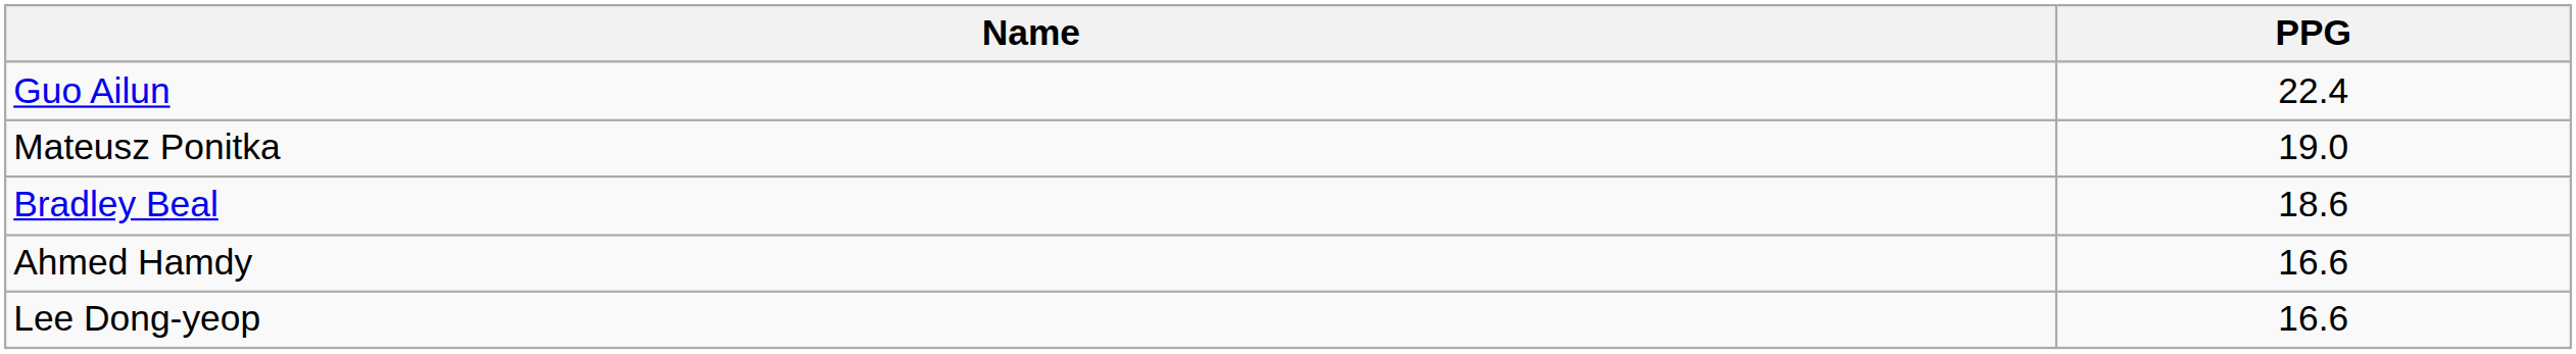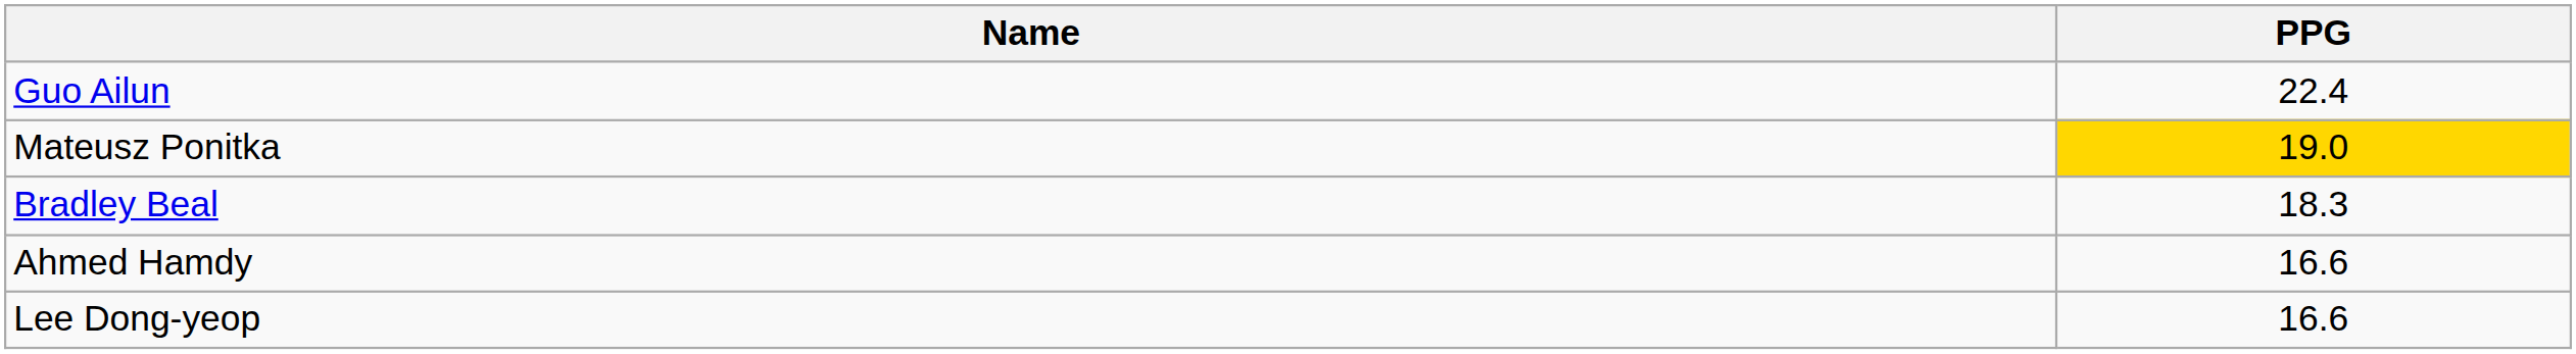Mateusz Ponitka | PPG: no background -> gold background
Bradley Beal | PPG: 18.6 -> 18.3
